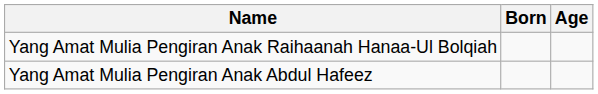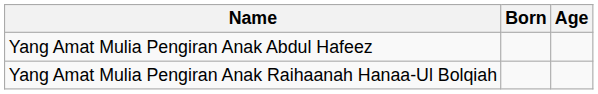rows swapped: Yang Amat Mulia Pengiran Anak Abdul Hafeez <-> Yang Amat Mulia Pengiran Anak Raihaanah Hanaa-Ul Bolqiah
